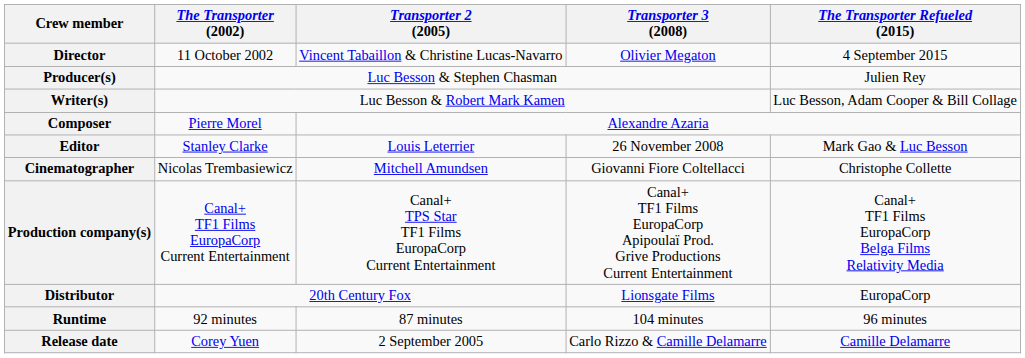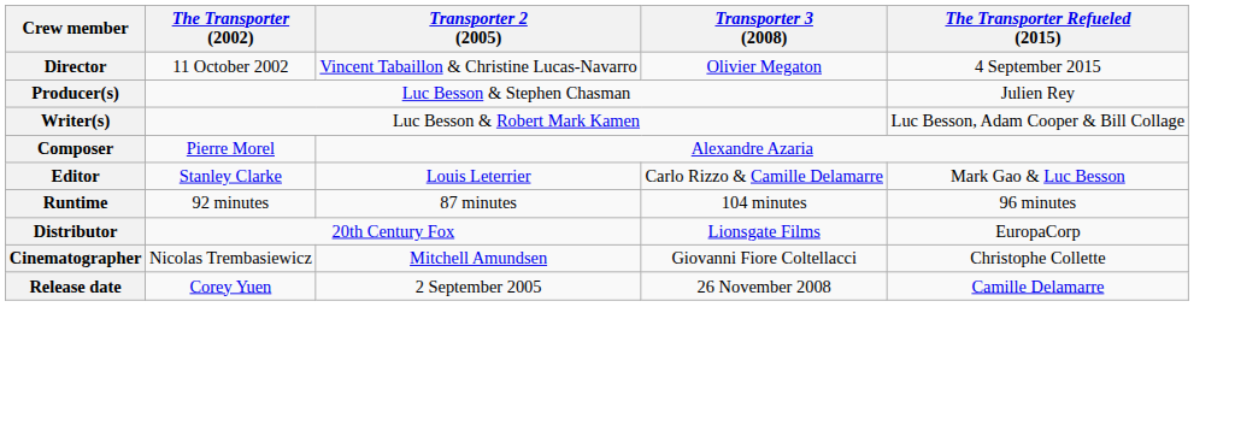Editor | Transporter 3 (2008): 26 November 2008 -> Carlo Rizzo & Camille Delamarre
rows swapped: Cinematographer <-> Runtime
- row: Production company(s) | Canal+ TF1 Films EuropaCorp Current Entertainment | Canal+ TPS Star TF1 Films EuropaCorp Current Entertainment | Canal+ TF1 Films EuropaCorp Apipoulaï Prod. Grive Productions Current Entertainment | Canal+ TF1 Films EuropaCorp Belga Films Relativity Media
Release date | Transporter 3 (2008): Carlo Rizzo & Camille Delamarre -> 26 November 2008
